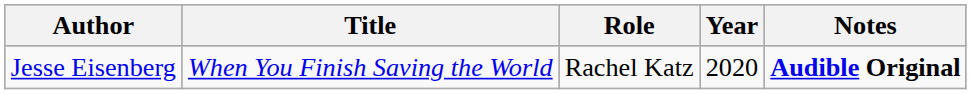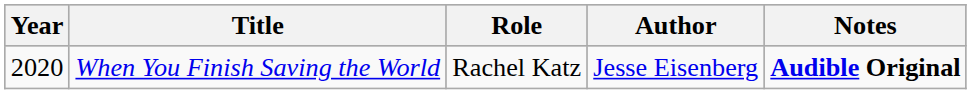columns swapped: Year <-> Author
